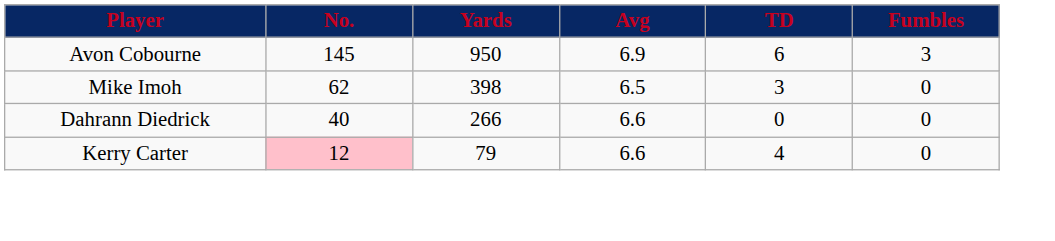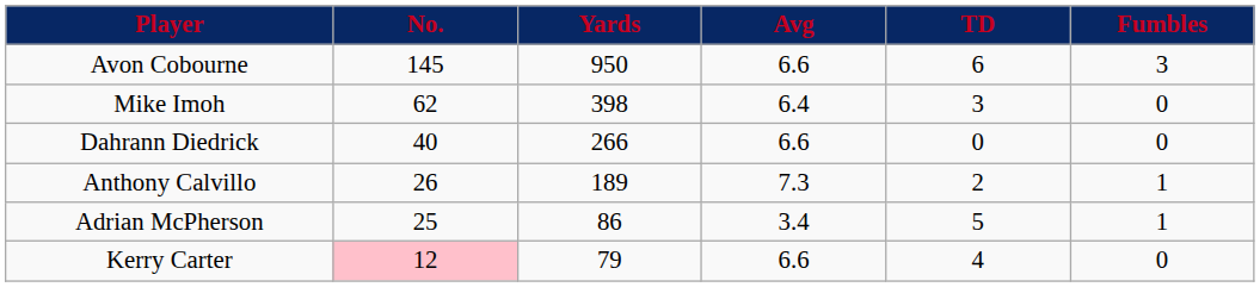Avon Cobourne | Avg: 6.9 -> 6.6
Mike Imoh | Avg: 6.5 -> 6.4
+ row: Anthony Calvillo | 26 | 189 | 7.3 | 2 | 1
+ row: Adrian McPherson | 25 | 86 | 3.4 | 5 | 1
